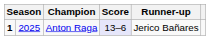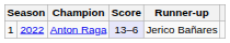Anton Raga | column 1: bold -> normal
Anton Raga | column 2: 2025 -> 2022
